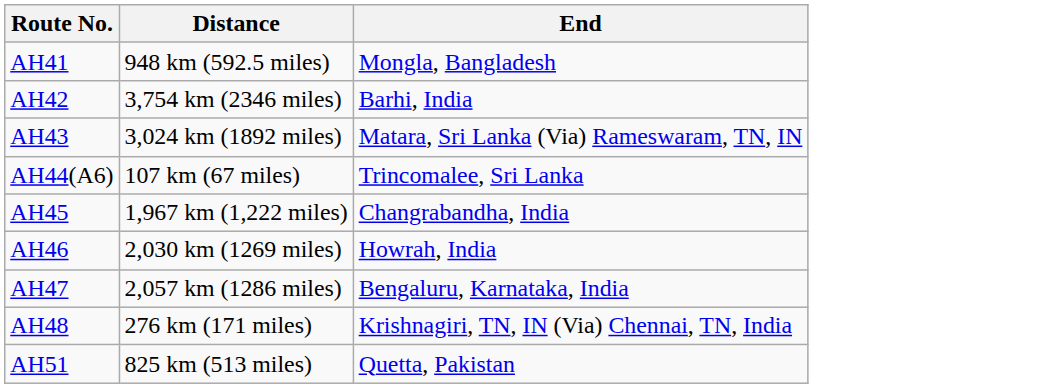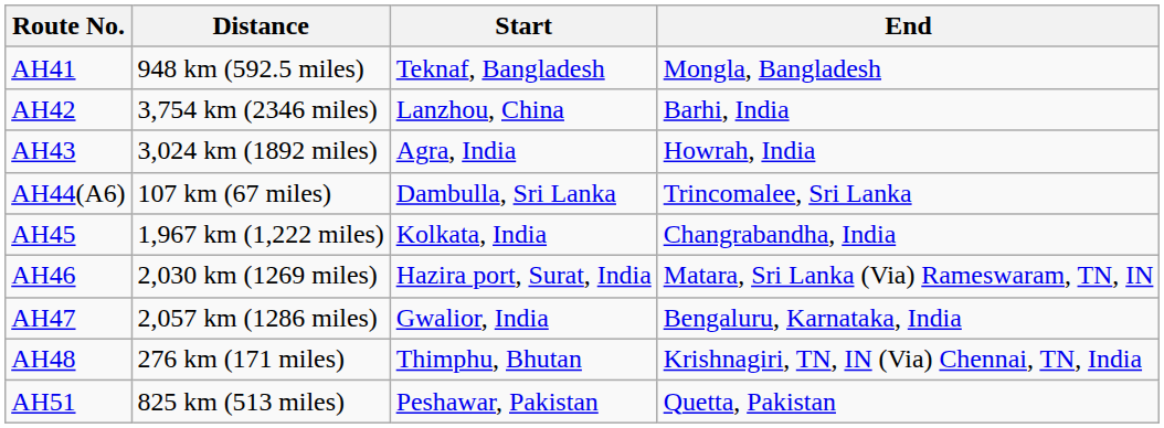+ column: Start | Teknaf, Bangladesh | Lanzhou, China | Agra, India | Dambulla, Sri Lanka | Kolkata, India | Hazira port, Surat, India | Gwalior, India | Thimphu, Bhutan | Peshawar, Pakistan
AH43 | End: Matara, Sri Lanka (Via) Rameswaram, TN, IN -> Howrah, India
AH46 | End: Howrah, India -> Matara, Sri Lanka (Via) Rameswaram, TN, IN
